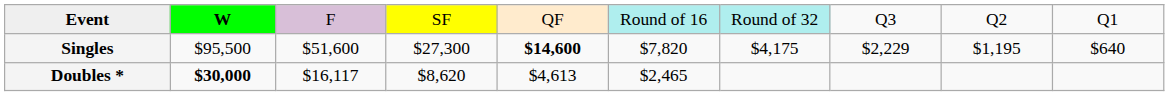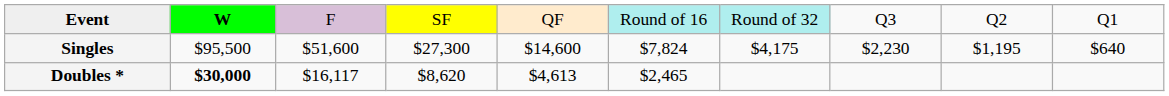Singles | column 5: bold -> normal
Singles | column 6: $7,820 -> $7,824
Singles | column 8: $2,229 -> $2,230
